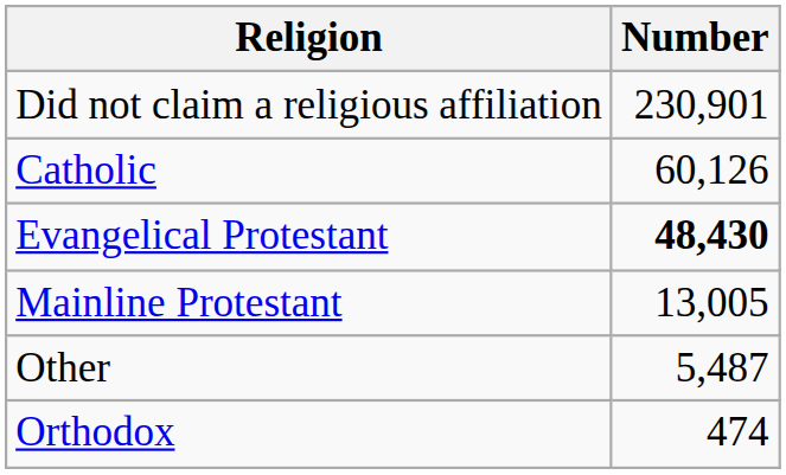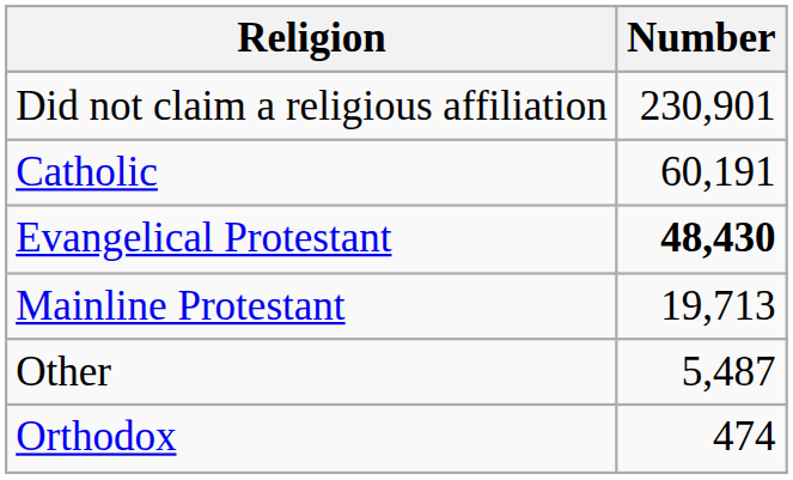Catholic | Number: 60,126 -> 60,191
Mainline Protestant | Number: 13,005 -> 19,713
